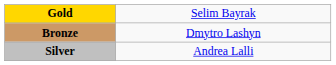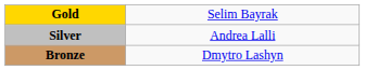rows swapped: Silver <-> Bronze
